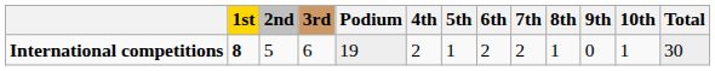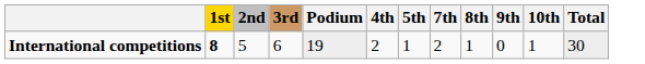- column: 6th | 2
